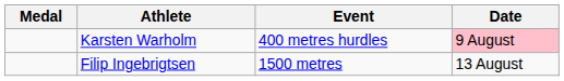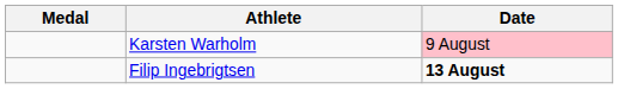- column: Event | 400 metres hurdles | 1500 metres
Filip Ingebrigtsen | Date: normal -> bold
